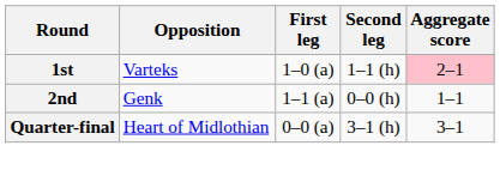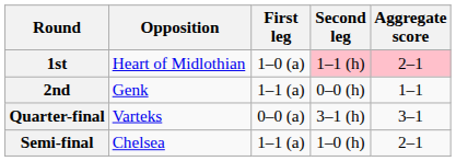1st | Opposition: Varteks -> Heart of Midlothian
1st | Second leg: no background -> pink background
Quarter-final | Opposition: Heart of Midlothian -> Varteks
+ row: Semi-final | Chelsea | 1–1 (a) | 1–0 (h) | 2–1
